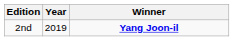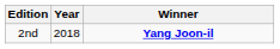2nd | Year: 2019 -> 2018
